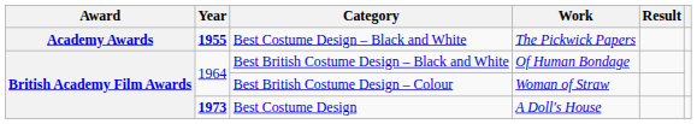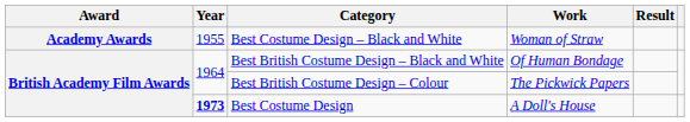Best Costume Design – Black and White | Year: bold -> normal
Best Costume Design – Black and White | Work: The Pickwick Papers -> Woman of Straw
Best British Costume Design – Colour | Work: Woman of Straw -> The Pickwick Papers
